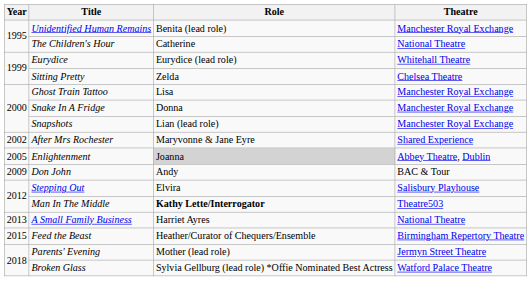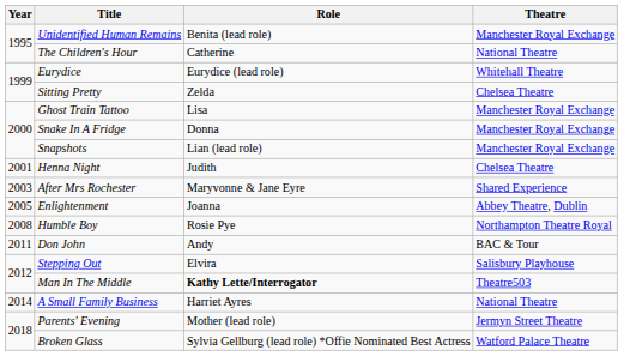+ row: 2001 | Henna Night | Judith | Chelsea Theatre
After Mrs Rochester | Year: 2002 -> 2003
Enlightenment | Role: lightgrey background -> no background
+ row: 2008 | Humble Boy | Rosie Pye | Northampton Theatre Royal
Don John | Year: 2009 -> 2011
A Small Family Business | Year: 2013 -> 2014
- row: 2015 | Feed the Beast | Heather/Curator of Chequers/Ensemble | Birmingham Repertory Theatre
